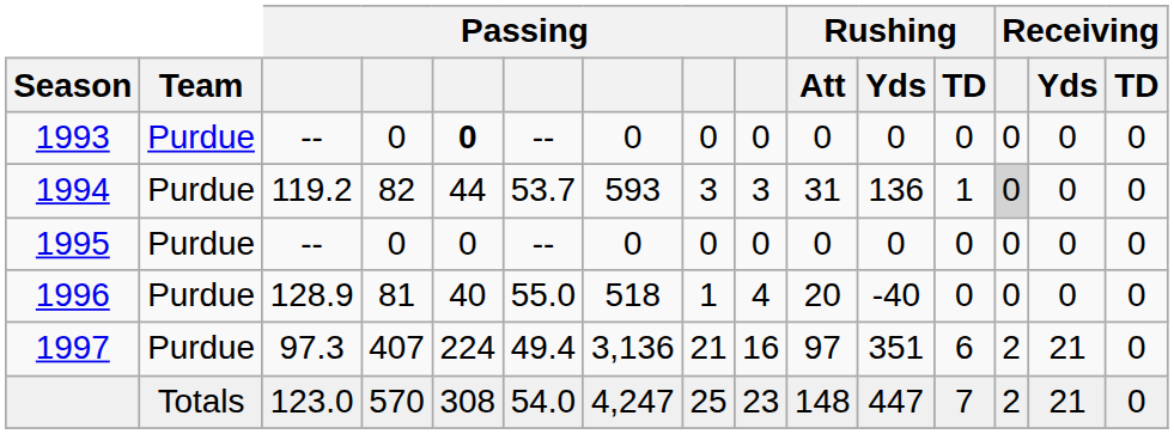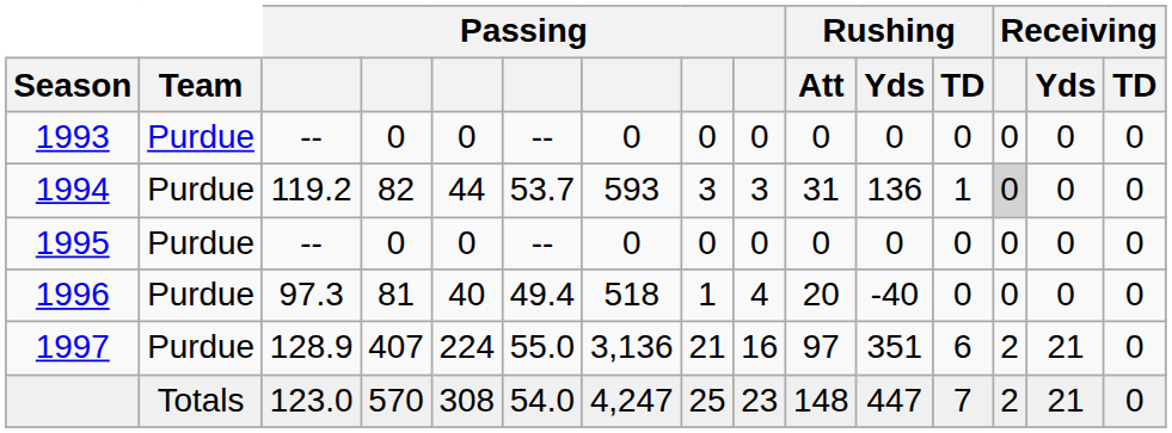1993 | column 5: bold -> normal
1996 | column 3: 128.9 -> 97.3
1996 | column 6: 55.0 -> 49.4
1997 | column 3: 97.3 -> 128.9
1997 | column 6: 49.4 -> 55.0
